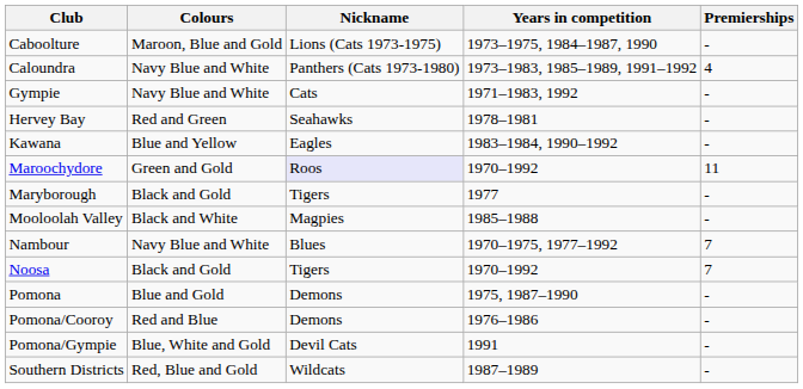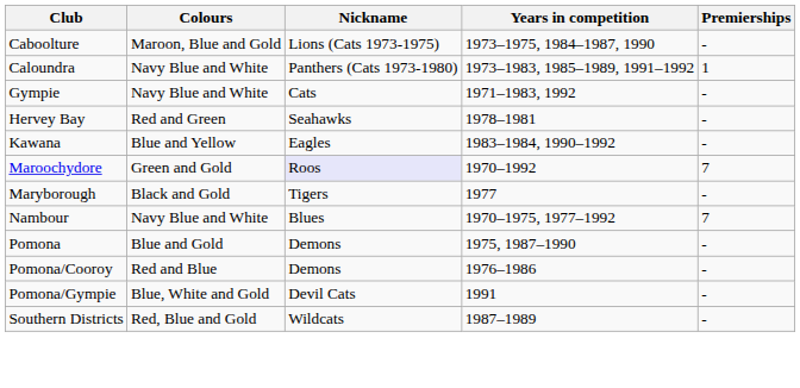Caloundra | Premierships: 4 -> 1
Maroochydore | Premierships: 11 -> 7
- row: Mooloolah Valley | Black and White | Magpies | 1985–1988 | -
- row: Noosa | Black and Gold | Tigers | 1970–1992 | 7
